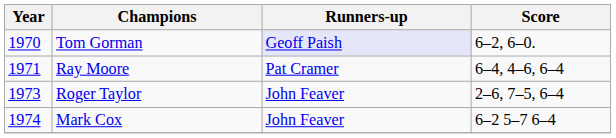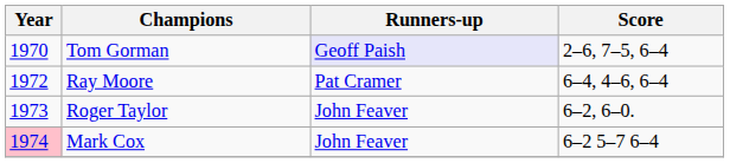Tom Gorman | Score: 6–2, 6–0. -> 2–6, 7–5, 6–4
Ray Moore | Year: 1971 -> 1972
Roger Taylor | Score: 2–6, 7–5, 6–4 -> 6–2, 6–0.
Mark Cox | Year: no background -> pink background
